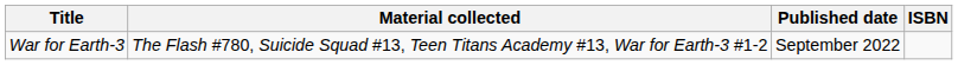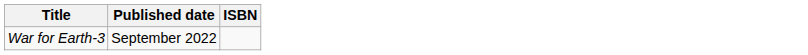- column: Material collected | The Flash #780, Suicide Squad #13, Teen Titans Academy #13, War for Earth-3 #1-2
